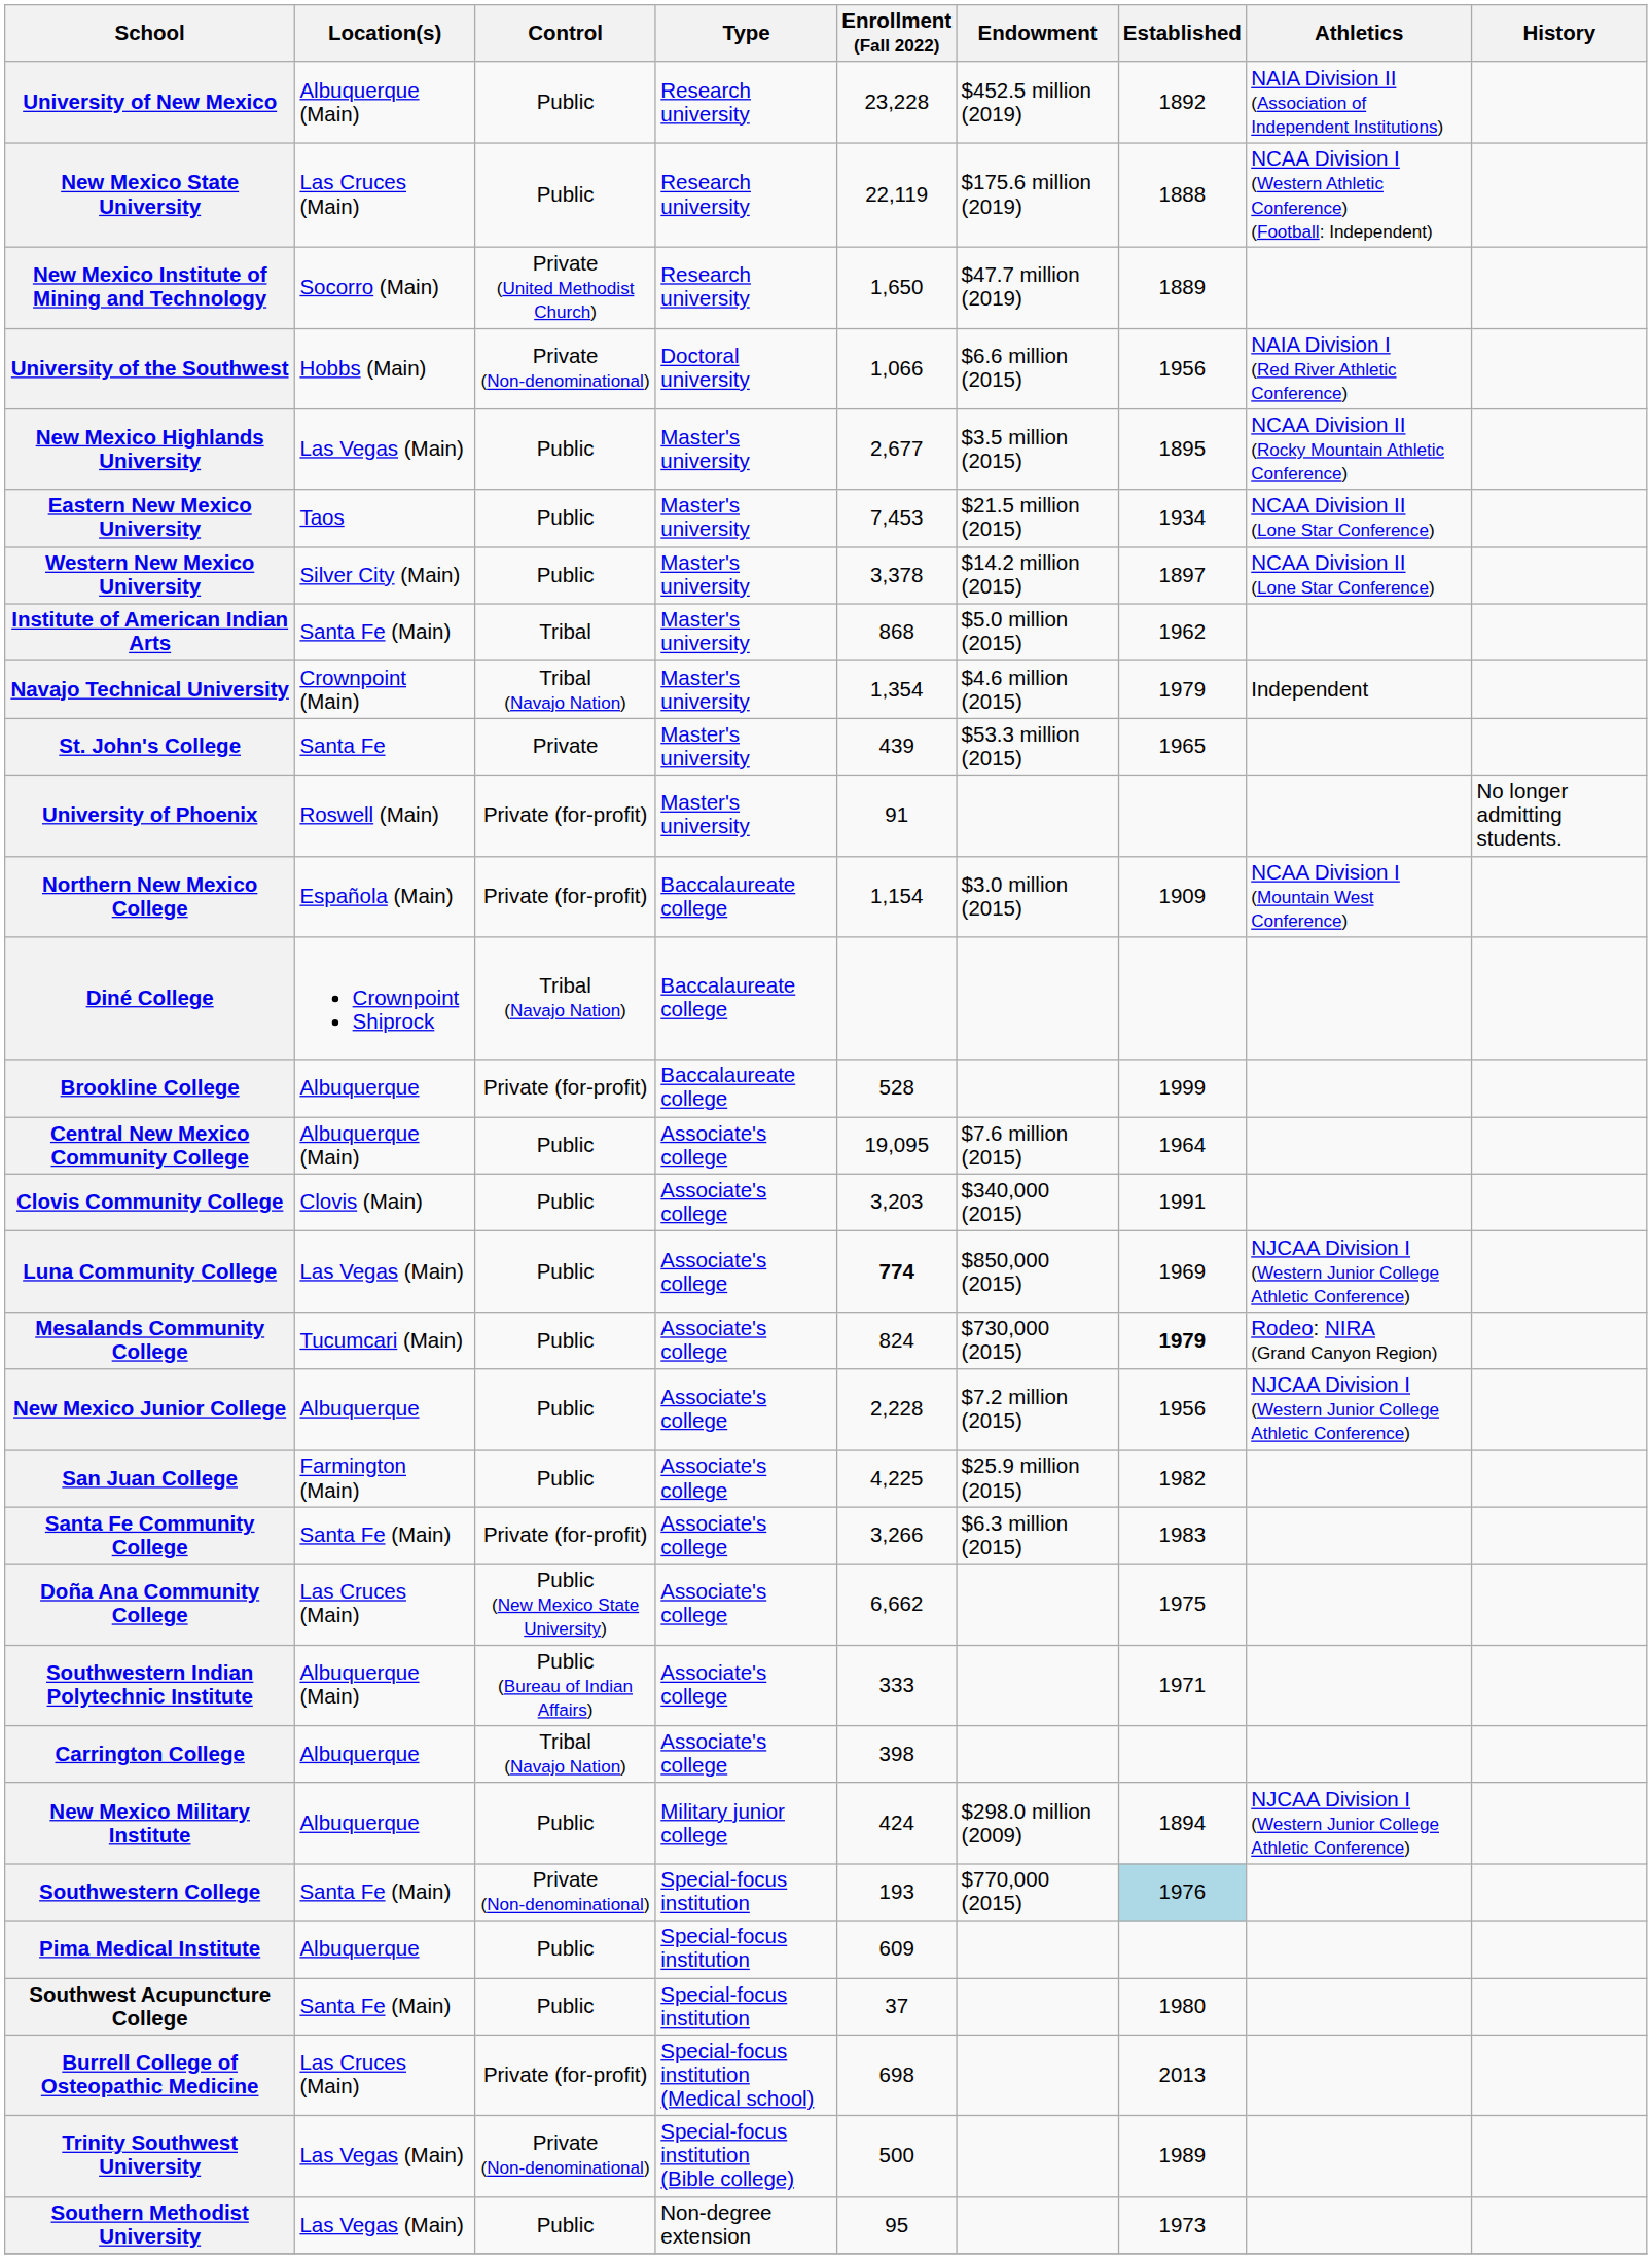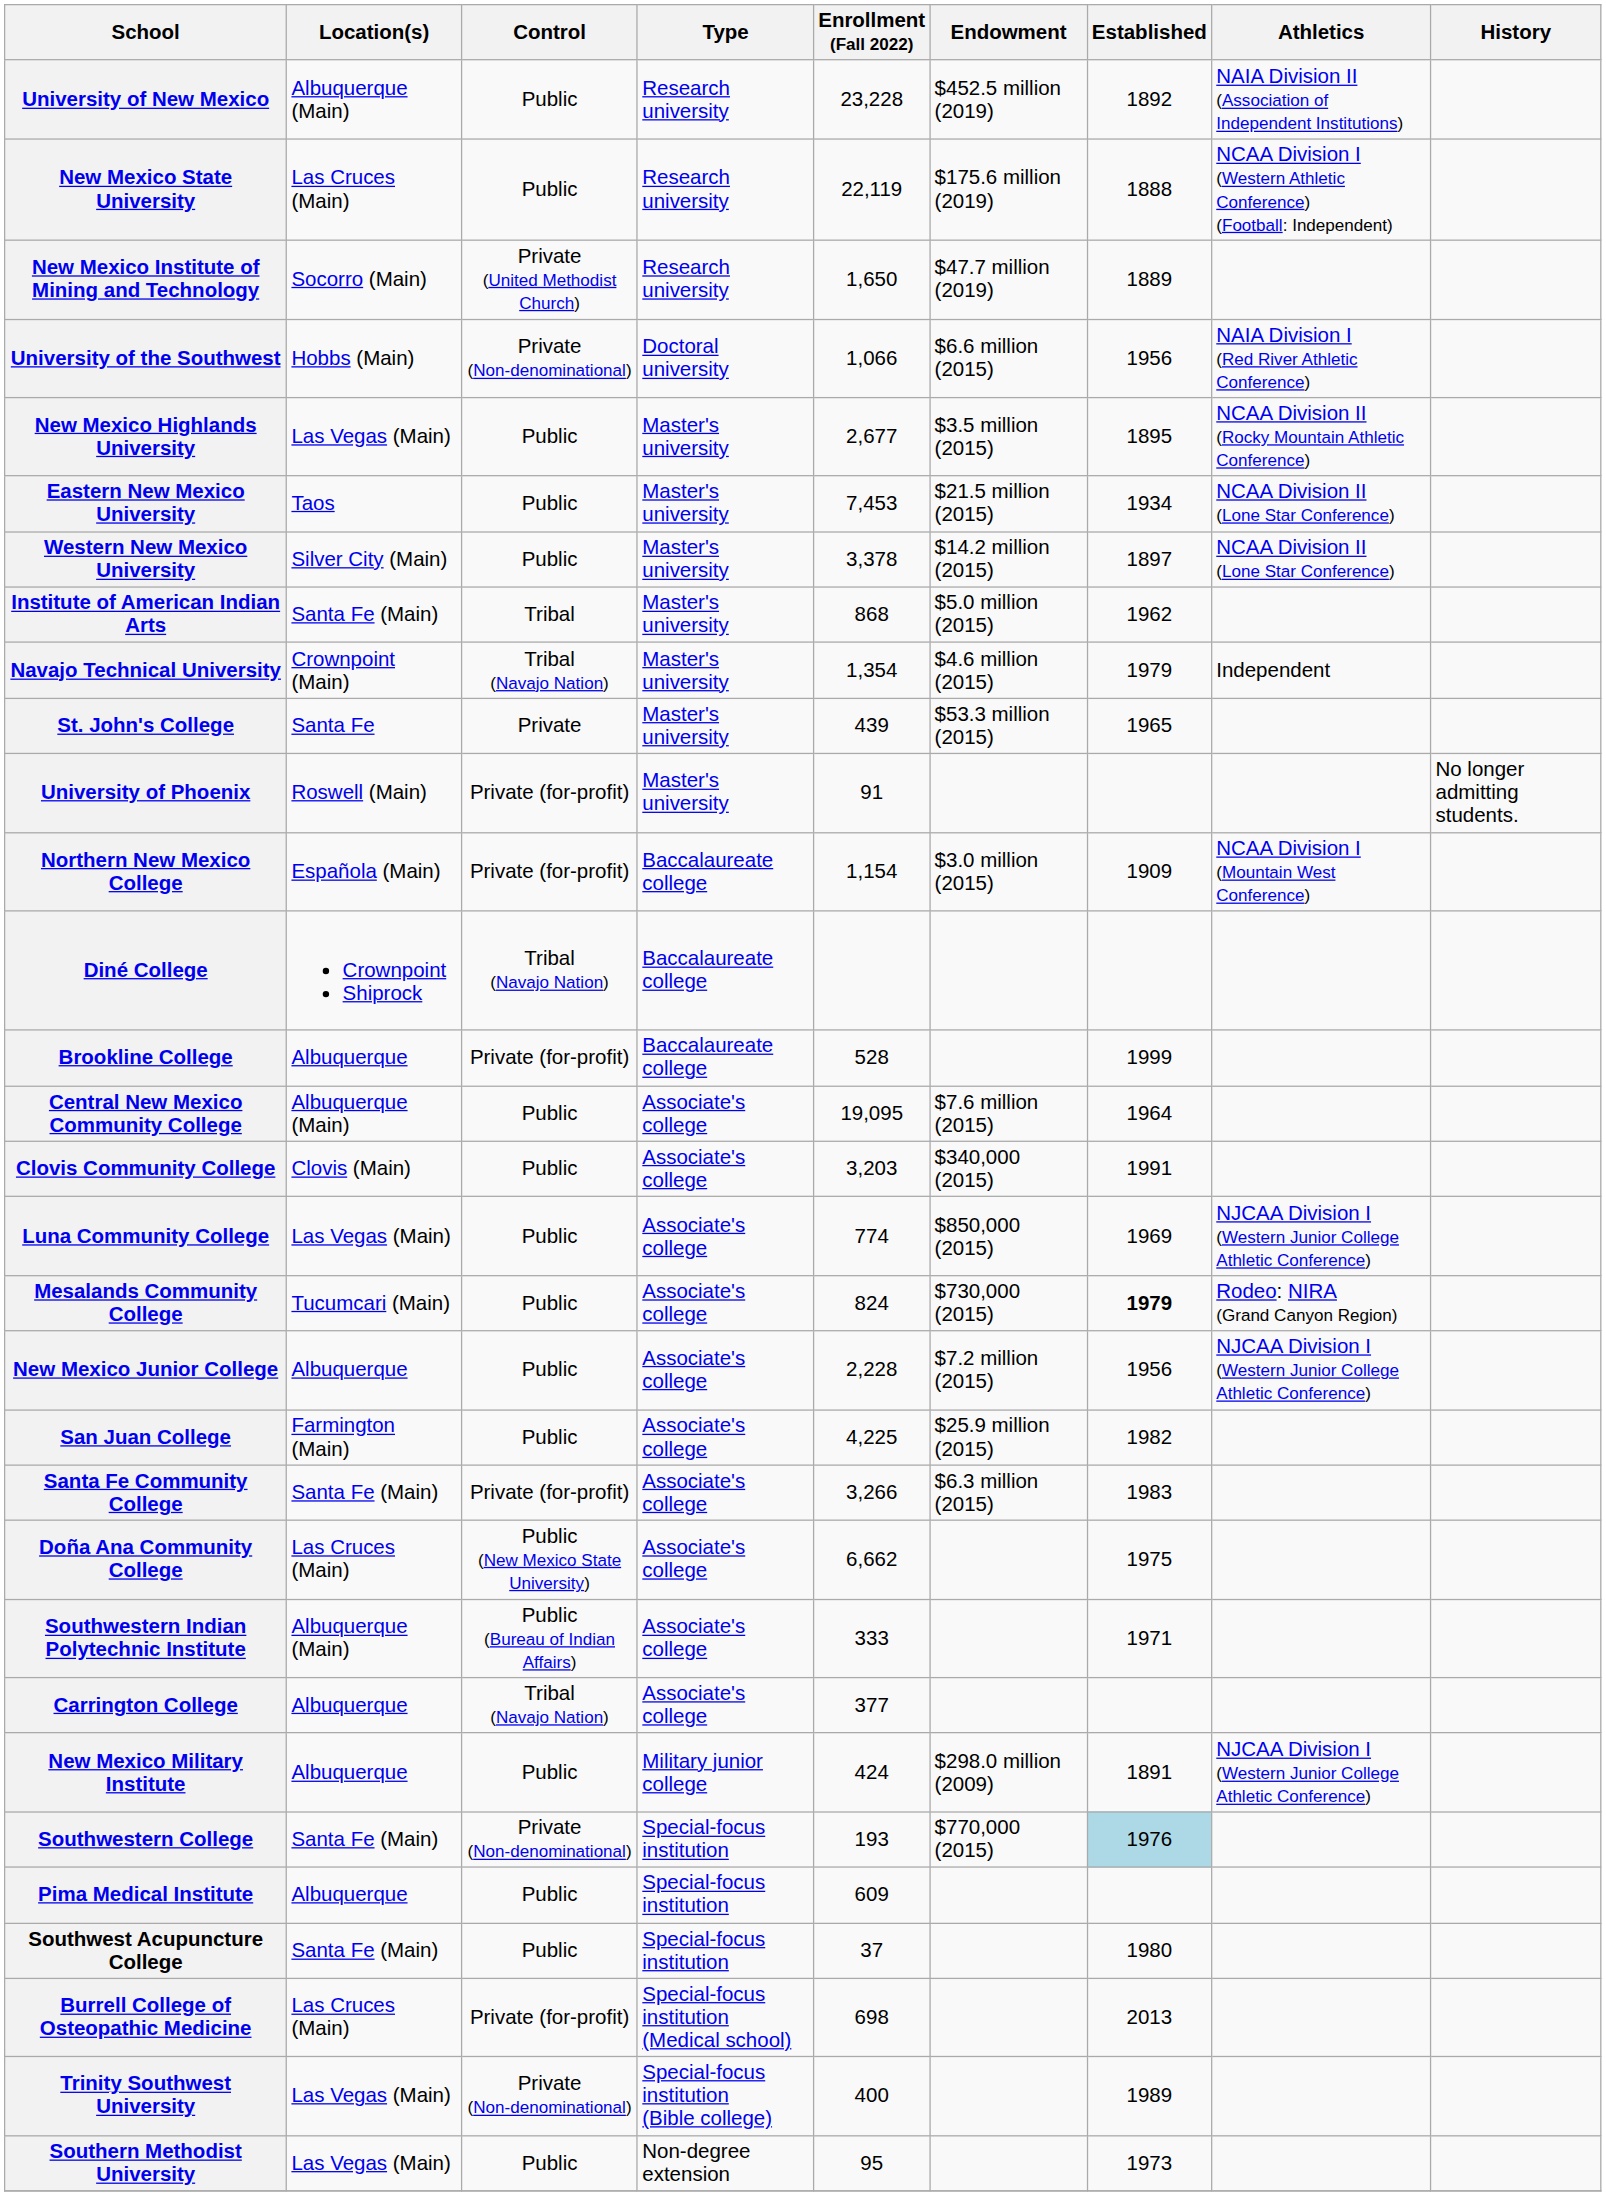Luna Community College | Enrollment (Fall 2022): bold -> normal
Carrington College | Enrollment (Fall 2022): 398 -> 377
New Mexico Military Institute | Established: 1894 -> 1891
Trinity Southwest University | Enrollment (Fall 2022): 500 -> 400
